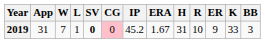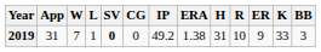2019 | CG: pink background -> no background
2019 | IP: 45.2 -> 49.2
2019 | ERA: 1.67 -> 1.38
